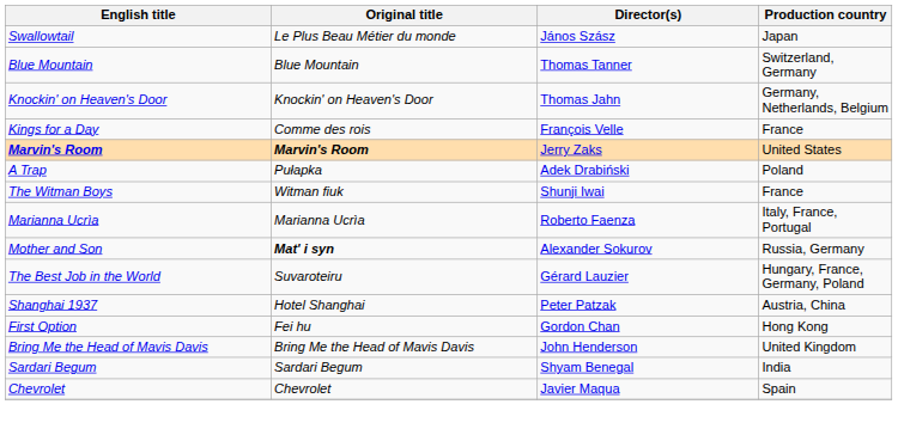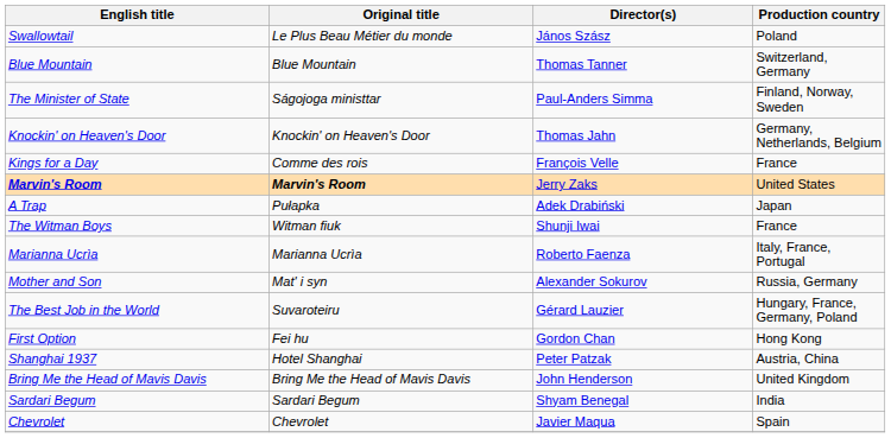Swallowtail | Production country: Japan -> Poland
+ row: The Minister of State | Ságojoga ministtar | Paul-Anders Simma | Finland, Norway, Sweden
A Trap | Production country: Poland -> Japan
Mother and Son | Original title: bold -> normal
rows swapped: Shanghai 1937 <-> First Option
